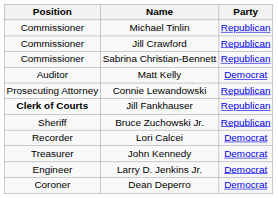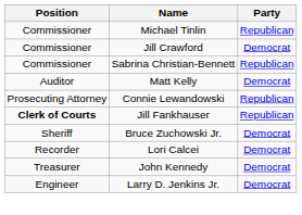Jill Crawford | Party: Republican -> Democrat
Bruce Zuchowski Jr. | Party: Republican -> Democrat
- row: Coroner | Dean Deperro | Democrat
